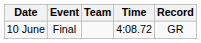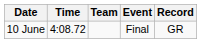columns swapped: Event <-> Time
